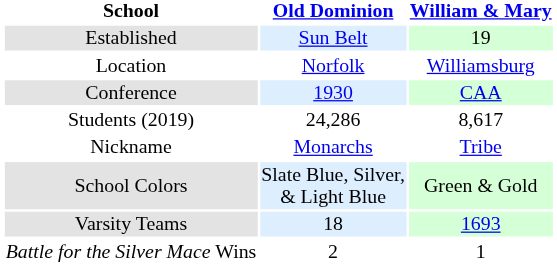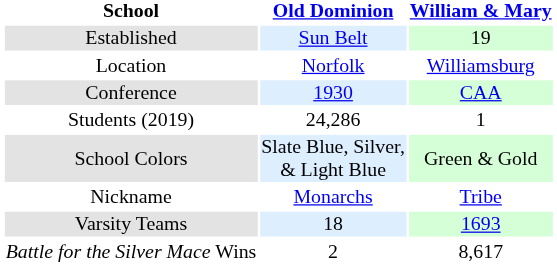Students (2019) | column 3: 8,617 -> 1
rows swapped: School Colors <-> Nickname
Battle for the Silver Mace Wins | column 3: 1 -> 8,617
